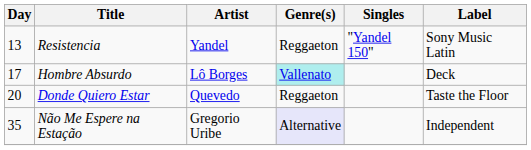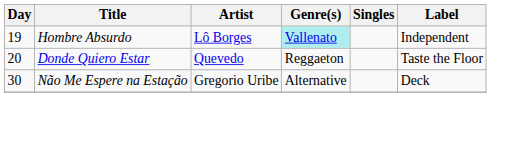- row: 13 | Resistencia | Yandel | Reggaeton | "Yandel 150" | Sony Music Latin
Hombre Absurdo | Day: 17 -> 19
Hombre Absurdo | Label: Deck -> Independent
Não Me Espere na Estação | Day: 35 -> 30
Não Me Espere na Estação | Genre(s): lavender background -> no background
Não Me Espere na Estação | Label: Independent -> Deck
